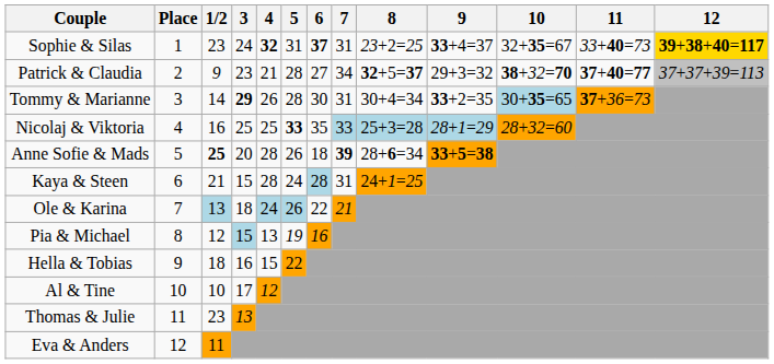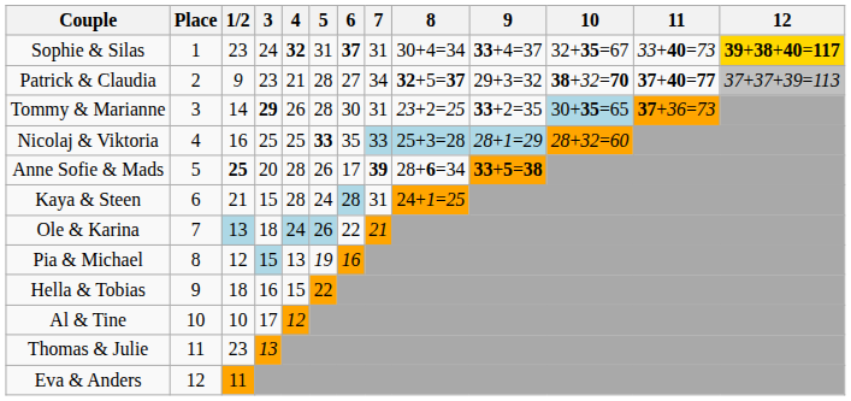Sophie & Silas | 8: 23+2=25 -> 30+4=34
Tommy & Marianne | 8: 30+4=34 -> 23+2=25
Anne Sofie & Mads | 6: 18 -> 17
